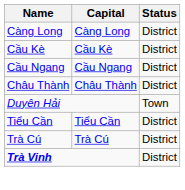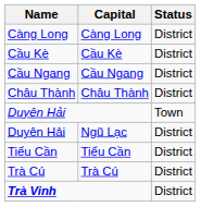+ row: Duyên Hải | Ngũ Lạc | District
